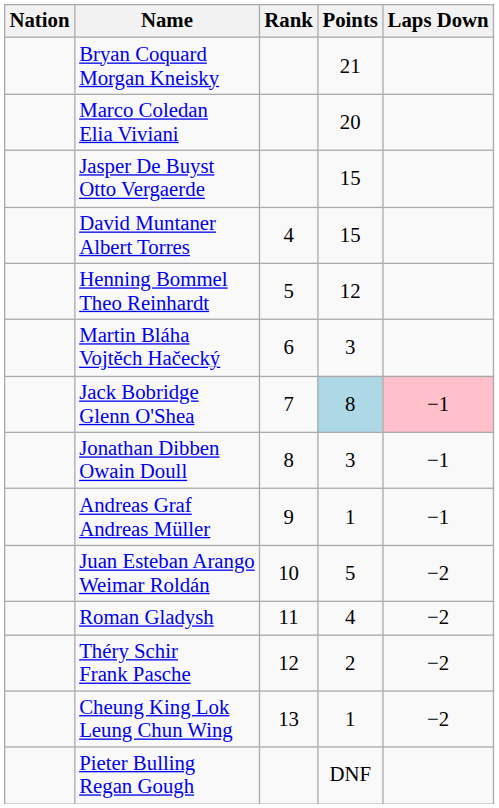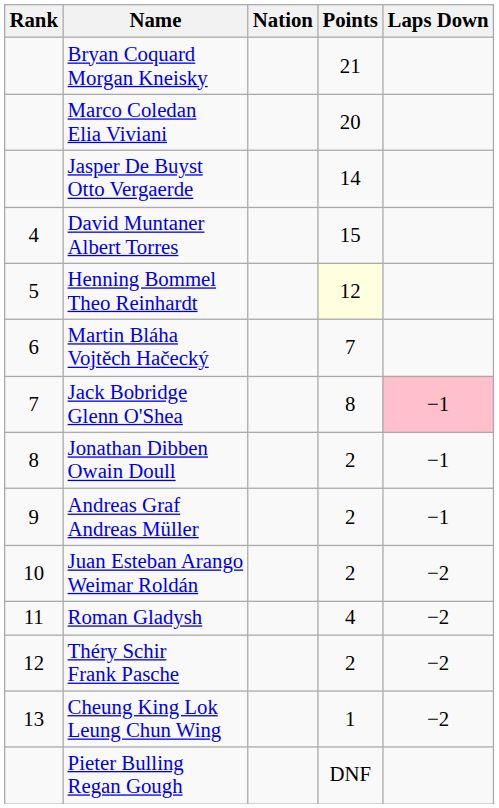columns swapped: Rank <-> Nation
Jasper De Buyst Otto Vergaerde | Points: 15 -> 14
Henning Bommel Theo Reinhardt | Points: no background -> lightyellow background
Martin Bláha Vojtěch Hačecký | Points: 3 -> 7
Jack Bobridge Glenn O'Shea | Points: lightblue background -> no background
Jonathan Dibben Owain Doull | Points: 3 -> 2
Andreas Graf Andreas Müller | Points: 1 -> 2
Juan Esteban Arango Weimar Roldán | Points: 5 -> 2
